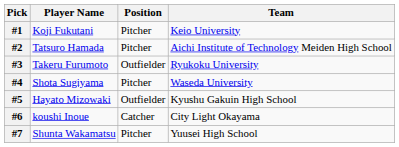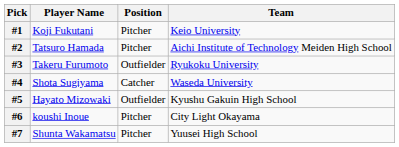#4 | Position: Pitcher -> Catcher
#6 | Position: Catcher -> Pitcher
